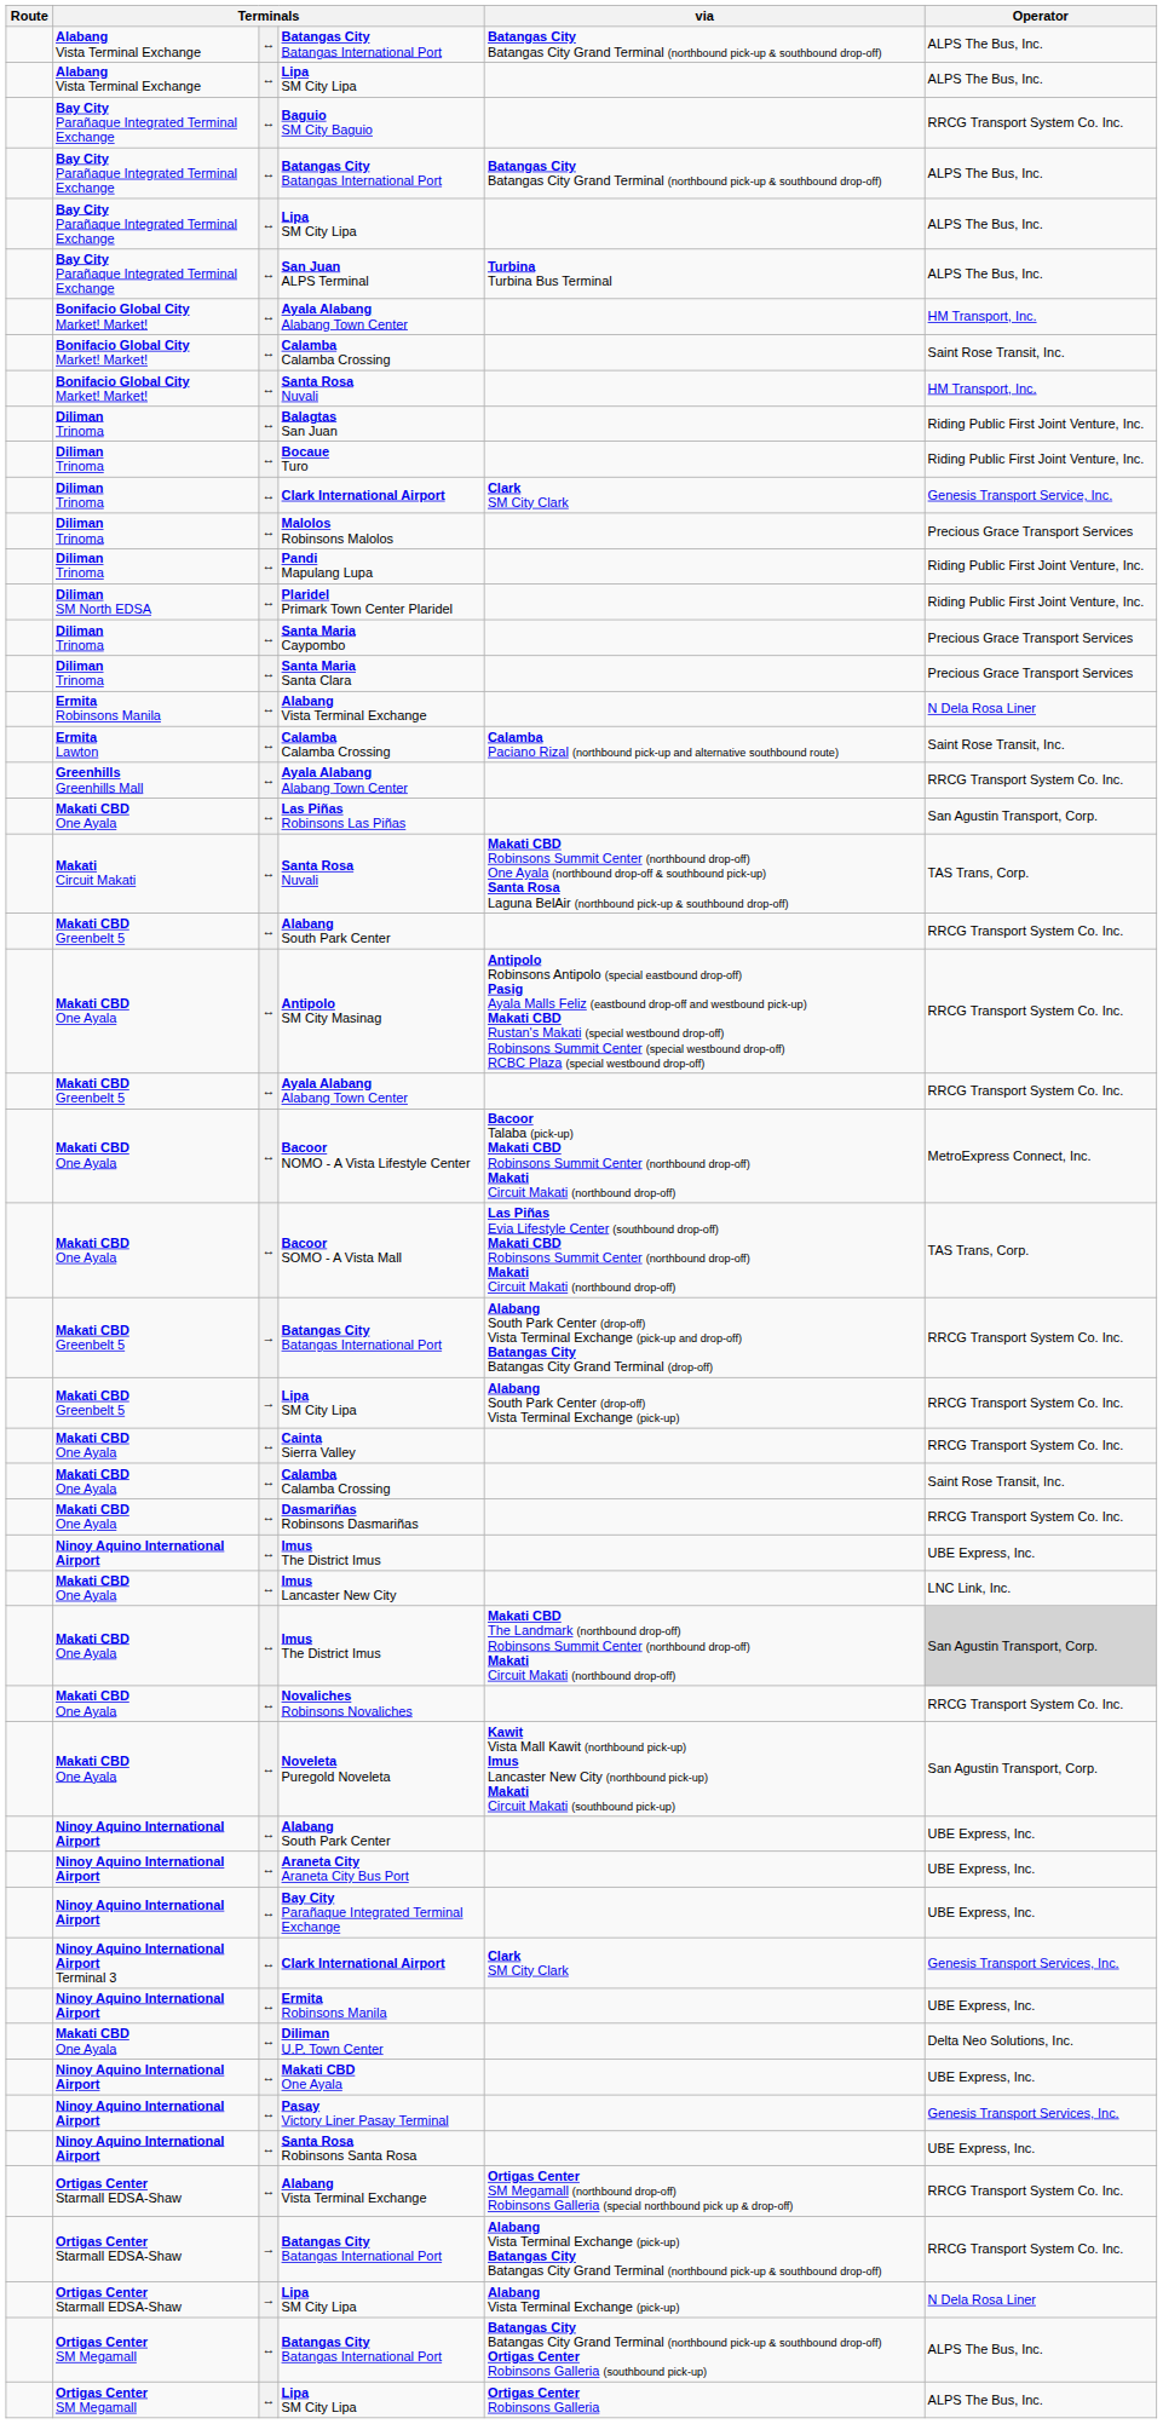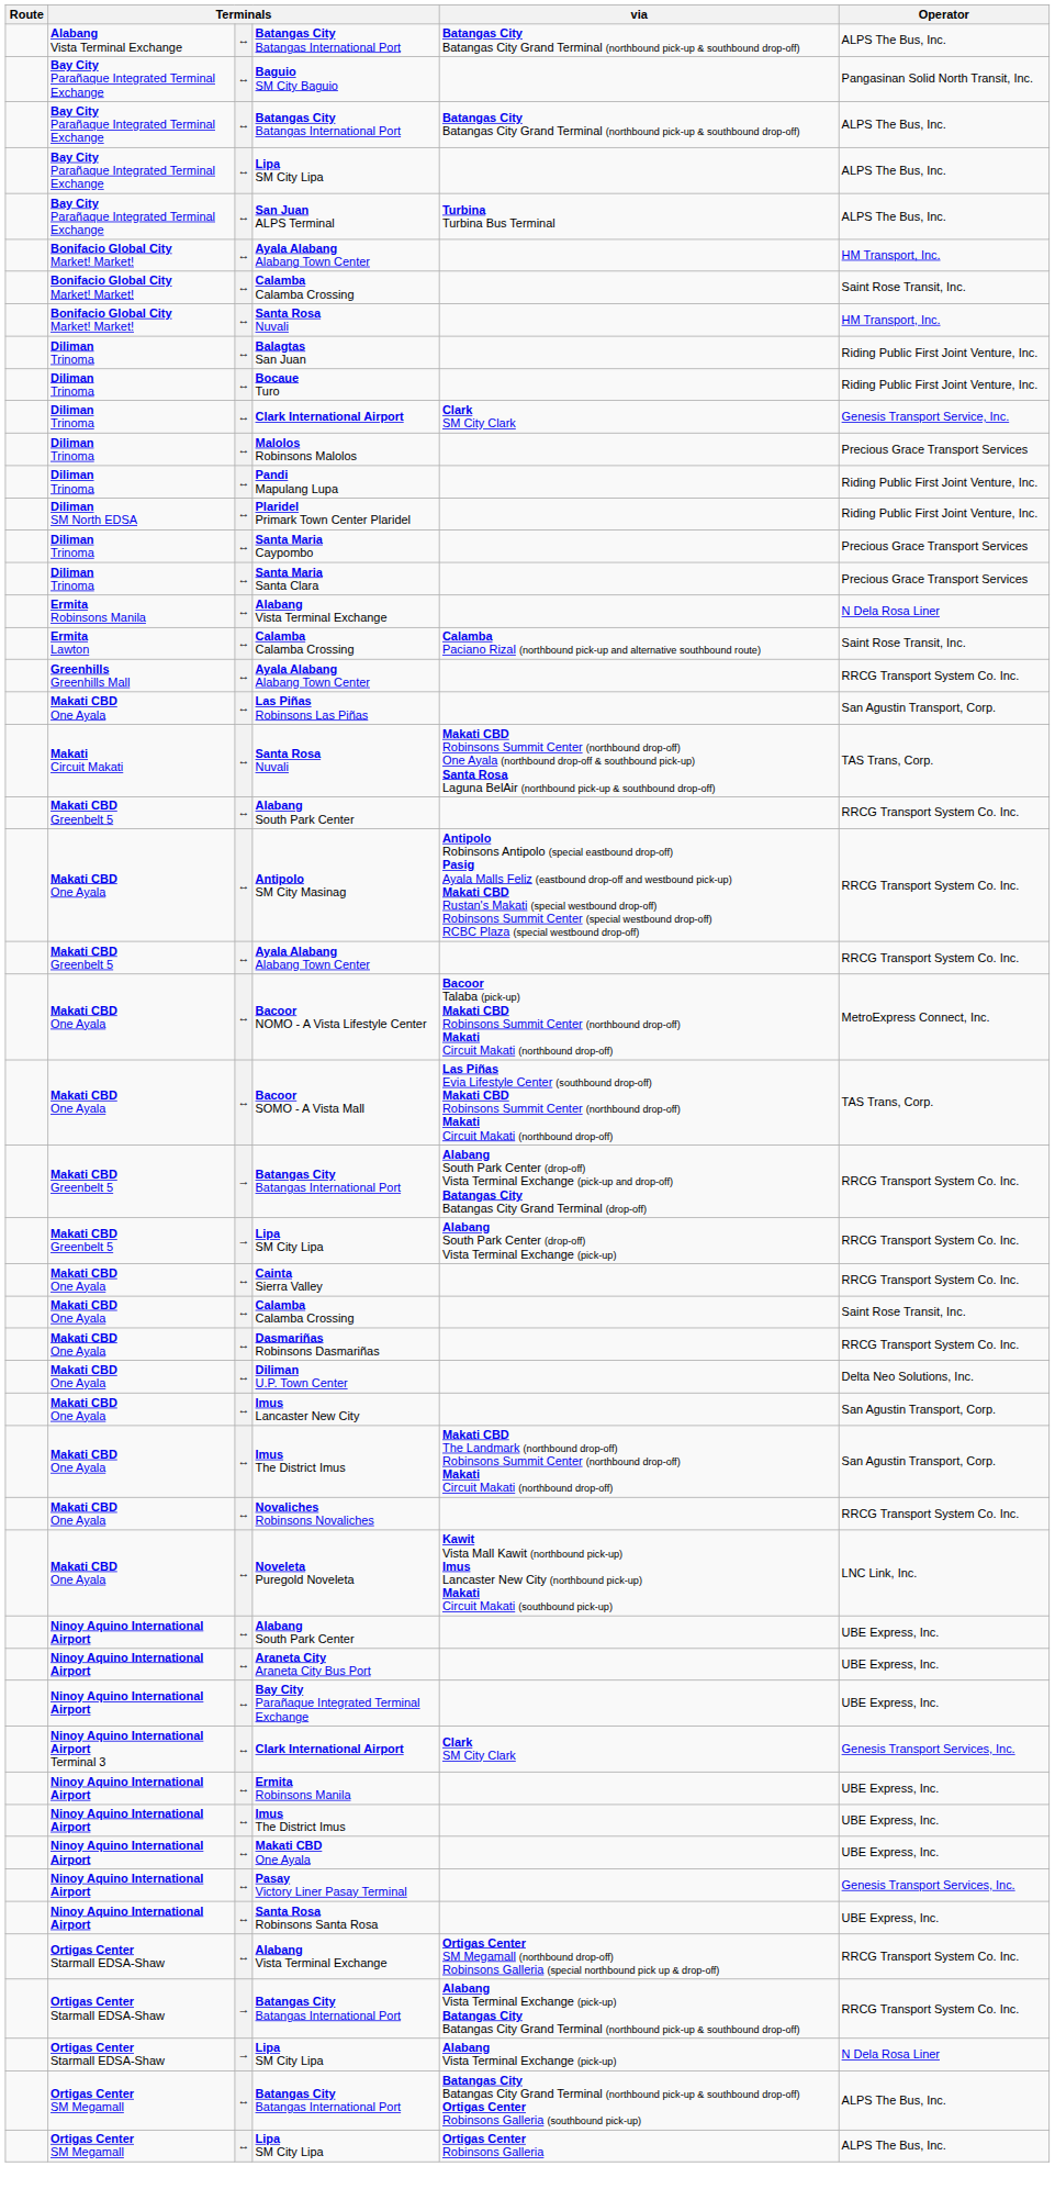- row: Alabang Vista Terminal Exchange | ↔ | Lipa SM City Lipa | ALPS The Bus, Inc.
Baguio SM City Baguio | Operator: RRCG Transport System Co. Inc. -> Pangasinan Solid North Transit, Inc.
rows swapped: Diliman U.P. Town Center <-> Ninoy Aquino International Airport / Imus The District Imus
Imus Lancaster New City | Operator: LNC Link, Inc. -> San Agustin Transport, Corp.
Makati CBD One Ayala / Imus The District Imus | Operator: lightgrey background -> no background
Noveleta Puregold Noveleta | Operator: San Agustin Transport, Corp. -> LNC Link, Inc.
